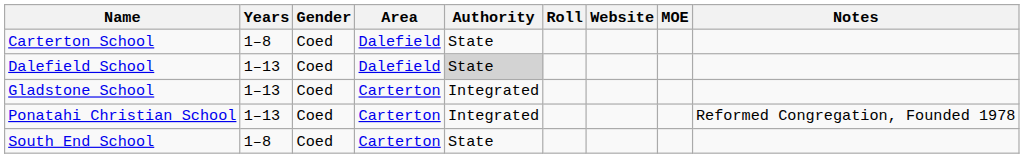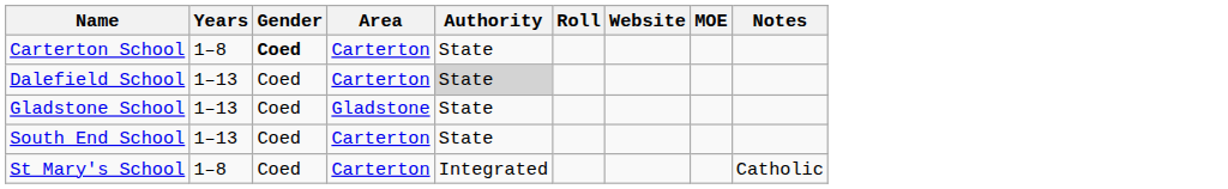Carterton School | Gender: normal -> bold
Carterton School | Area: Dalefield -> Carterton
Dalefield School | Area: Dalefield -> Carterton
Gladstone School | Area: Carterton -> Gladstone
Gladstone School | Authority: Integrated -> State
- row: Ponatahi Christian School | 1–13 | Coed | Carterton | Integrated | Reformed Congregation, Founded 1978
South End School | Years: 1–8 -> 1–13
+ row: St Mary's School | 1–8 | Coed | Carterton | Integrated | Catholic
